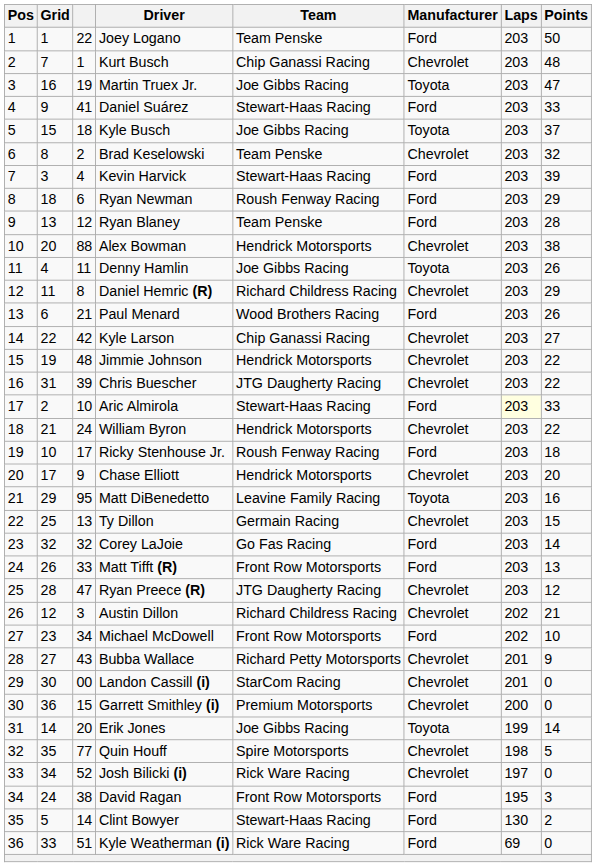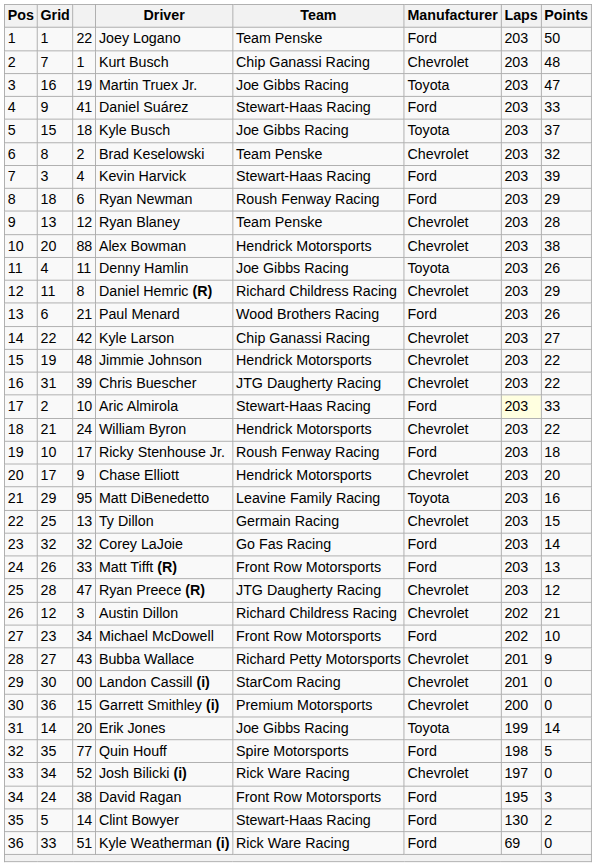Ryan Blaney | Manufacturer: Ford -> Chevrolet
Quin Houff | Manufacturer: Chevrolet -> Ford
